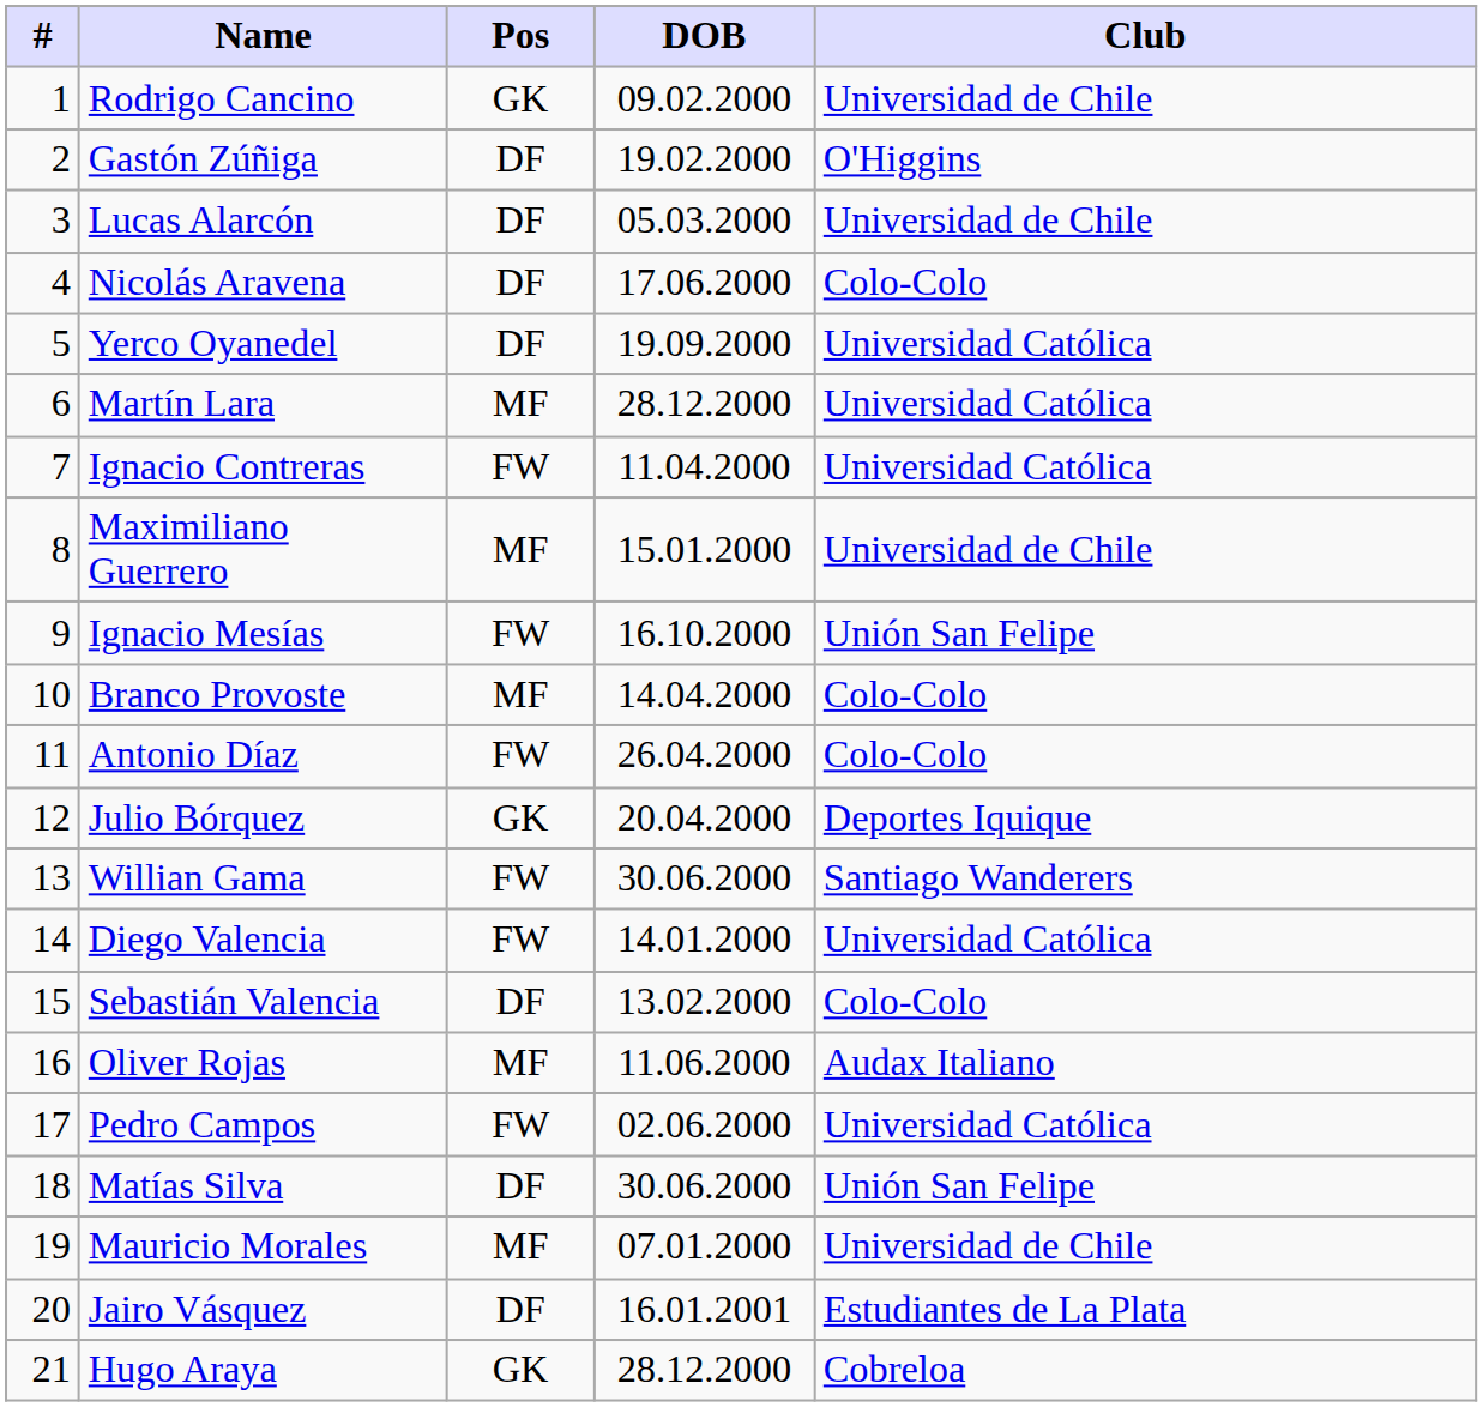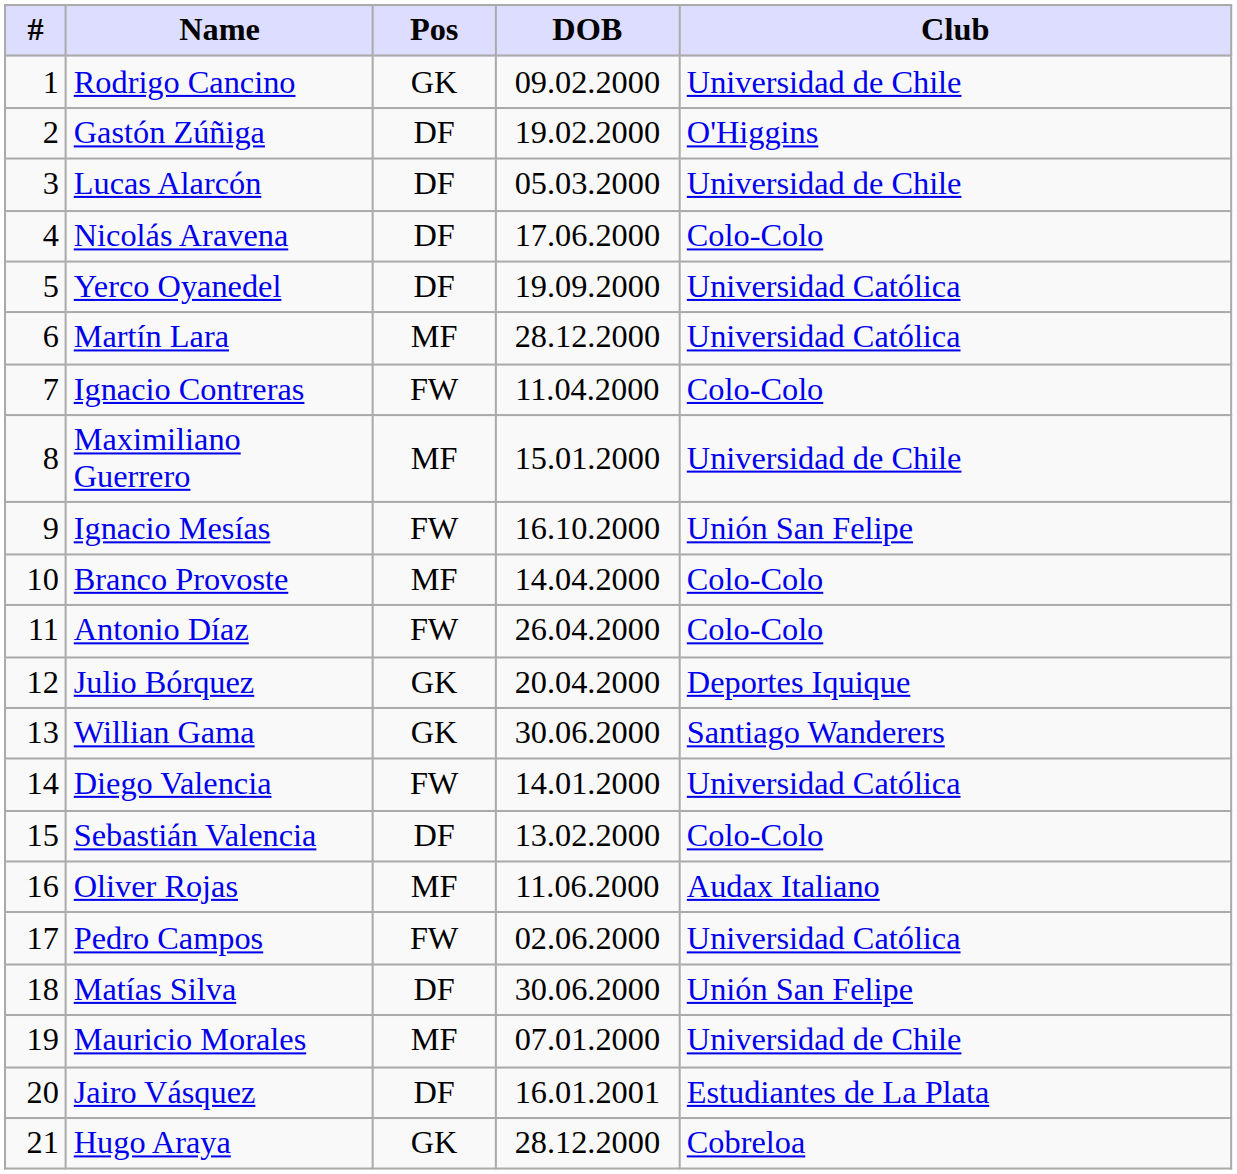Ignacio Contreras | Club: Universidad Católica -> Colo-Colo
Willian Gama | Pos: FW -> GK
